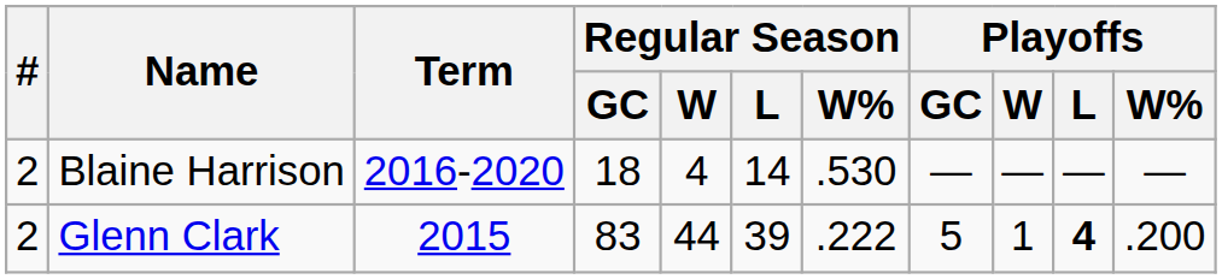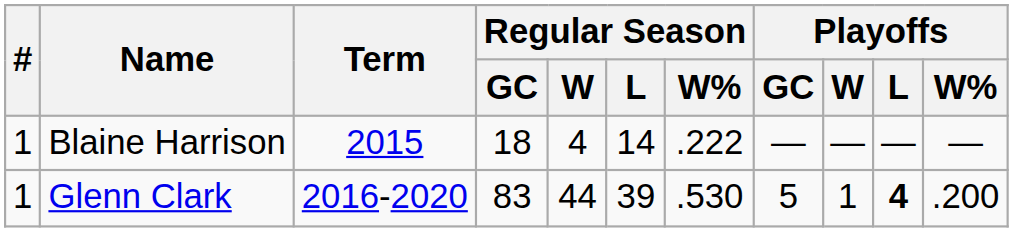Blaine Harrison | #: 2 -> 1
Blaine Harrison | Term: 2016-2020 -> 2015
Blaine Harrison | Regular Season / W%: .530 -> .222
Glenn Clark | #: 2 -> 1
Glenn Clark | Term: 2015 -> 2016-2020
Glenn Clark | Regular Season / W%: .222 -> .530
